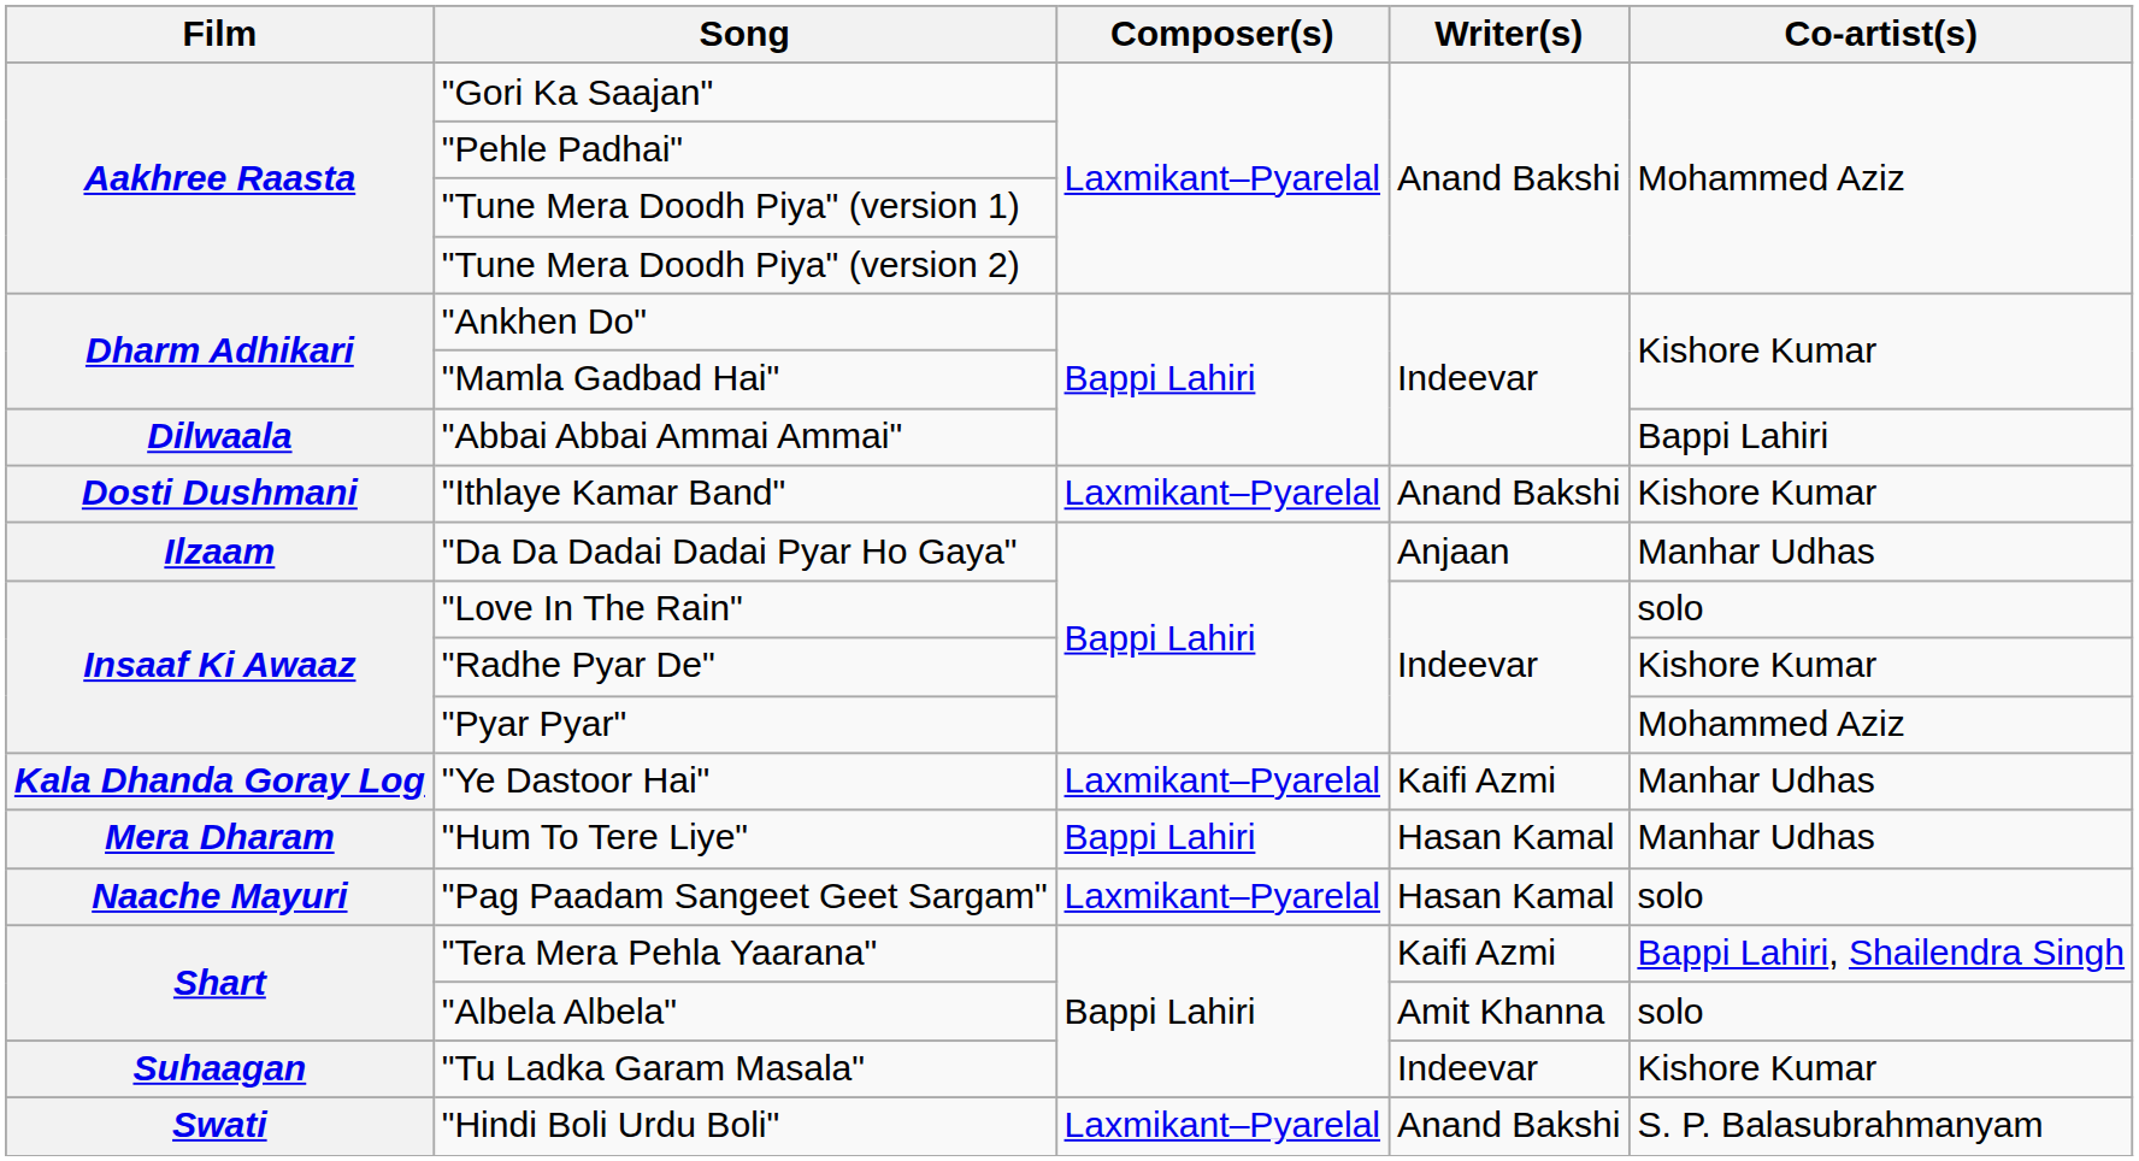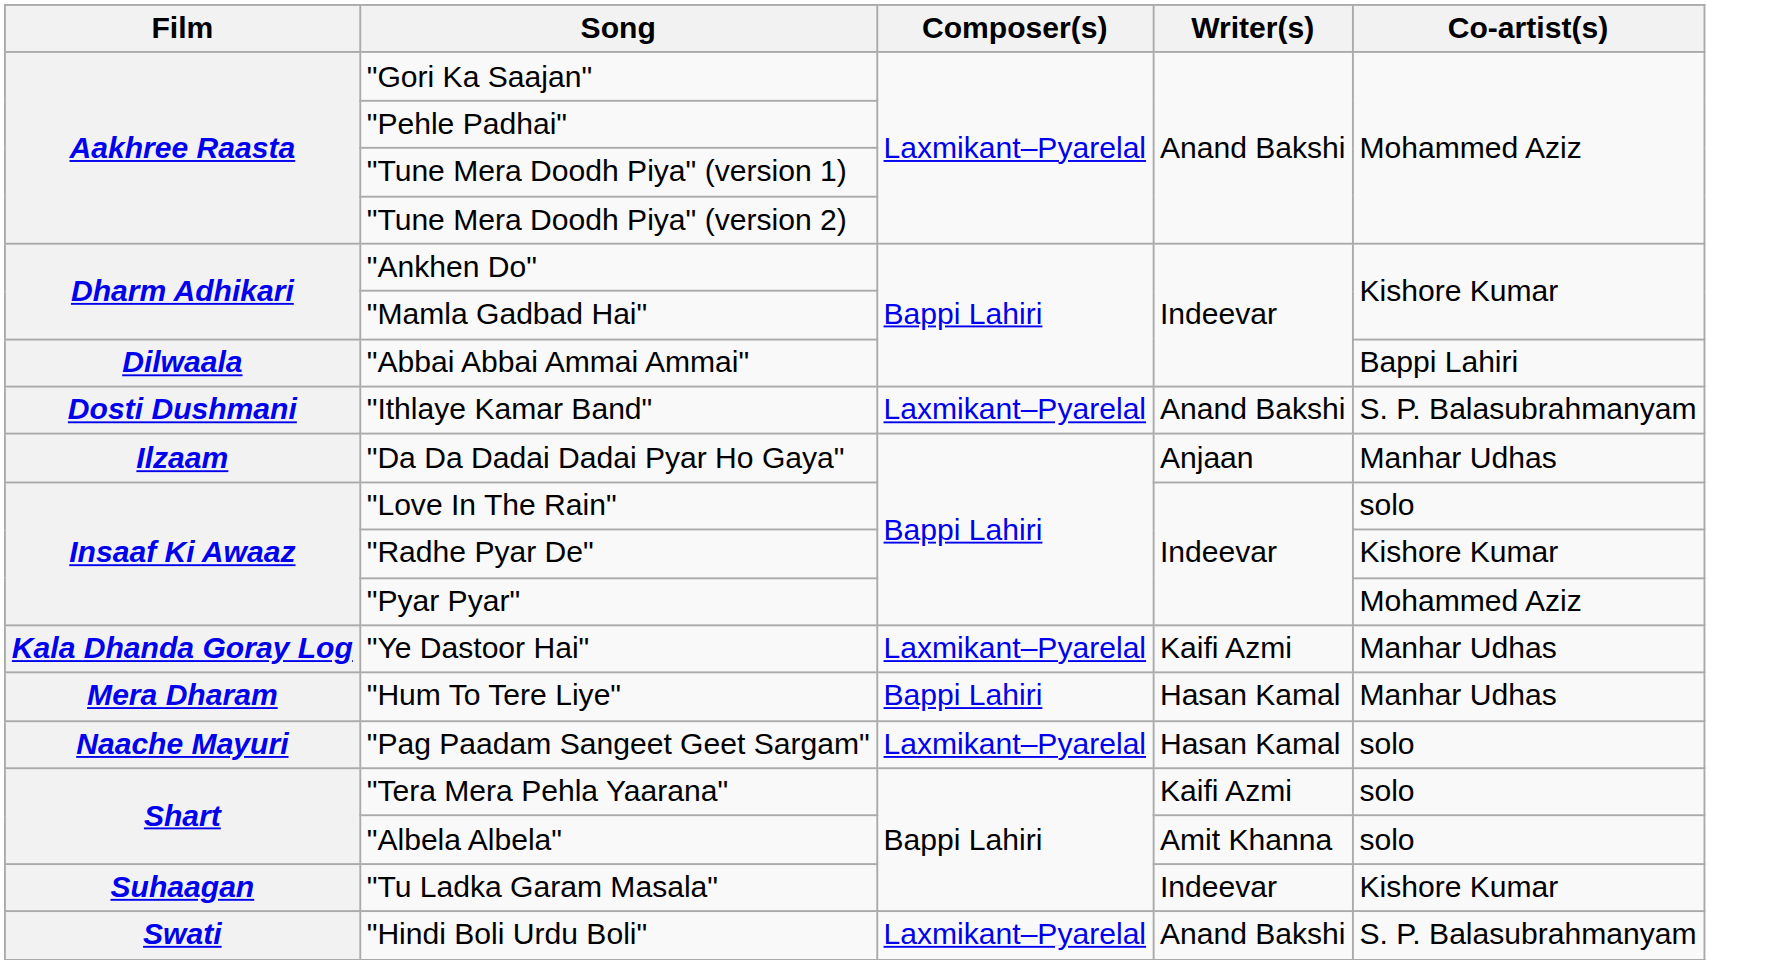"Ithlaye Kamar Band" | Co-artist(s): Kishore Kumar -> S. P. Balasubrahmanyam
"Tera Mera Pehla Yaarana" | Co-artist(s): Bappi Lahiri, Shailendra Singh -> solo
